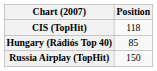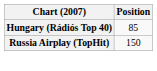- row: CIS (TopHit) | 118
